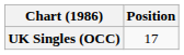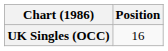UK Singles (OCC) | Position: 17 -> 16
